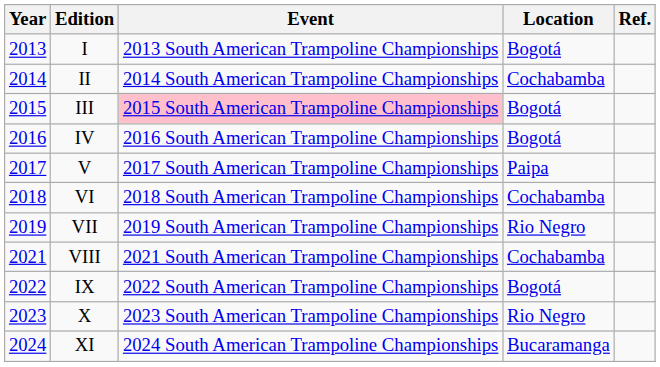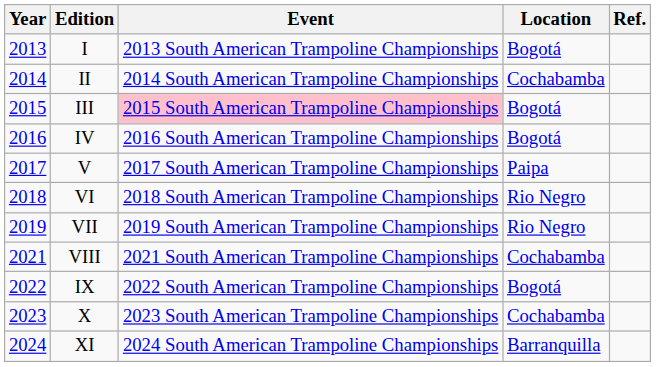VI | Location: Cochabamba -> Rio Negro
X | Location: Rio Negro -> Cochabamba
XI | Location: Bucaramanga -> Barranquilla
